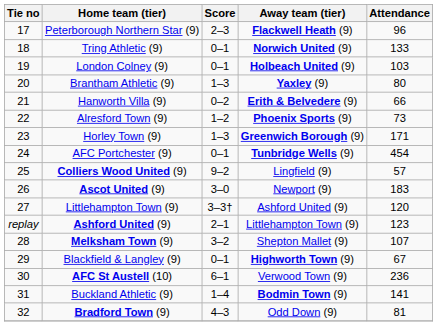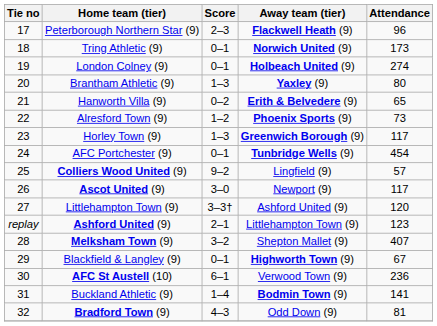Tring Athletic (9) | Attendance: 133 -> 173
London Colney (9) | Attendance: 103 -> 274
Hanworth Villa (9) | Attendance: 66 -> 65
Horley Town (9) | Attendance: 171 -> 117
Ascot United (9) | Attendance: 183 -> 117
Melksham Town (9) | Attendance: 107 -> 407
